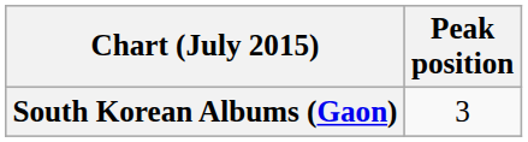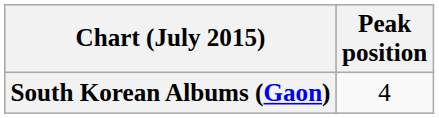South Korean Albums (Gaon) | Peak position: 3 -> 4
